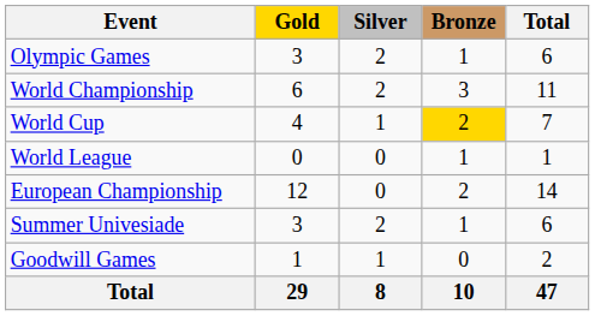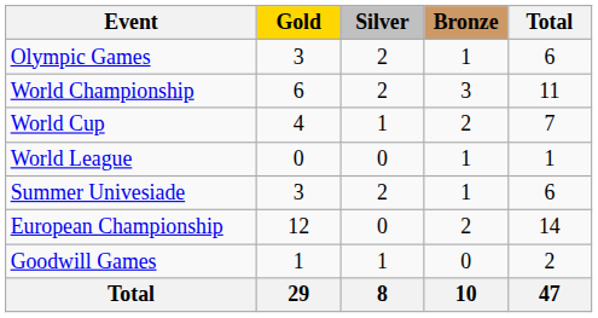World Cup | Bronze: gold background -> no background
rows swapped: European Championship <-> Summer Univesiade
